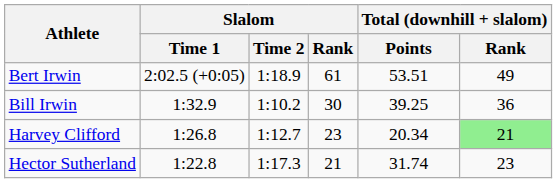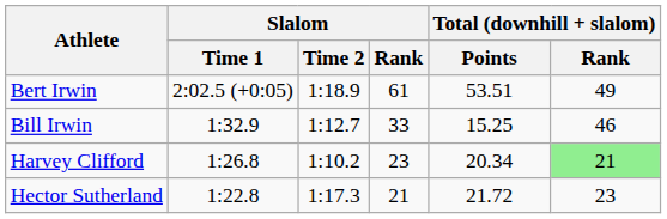Bill Irwin | Slalom / Time 2: 1:10.2 -> 1:12.7
Bill Irwin | Slalom / Rank: 30 -> 33
Bill Irwin | Total (downhill + slalom) / Points: 39.25 -> 15.25
Bill Irwin | Total (downhill + slalom) / Rank: 36 -> 46
Harvey Clifford | Slalom / Time 2: 1:12.7 -> 1:10.2
Hector Sutherland | Total (downhill + slalom) / Points: 31.74 -> 21.72
